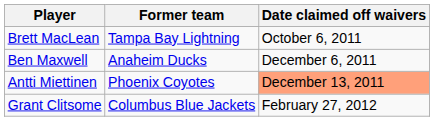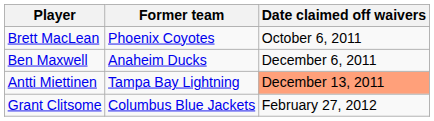Brett MacLean | Former team: Tampa Bay Lightning -> Phoenix Coyotes
Antti Miettinen | Former team: Phoenix Coyotes -> Tampa Bay Lightning
